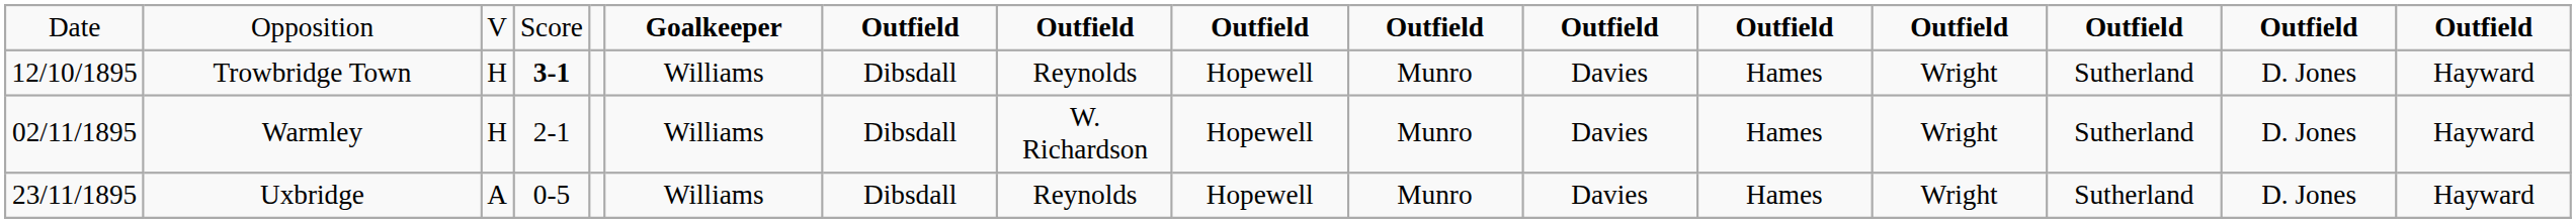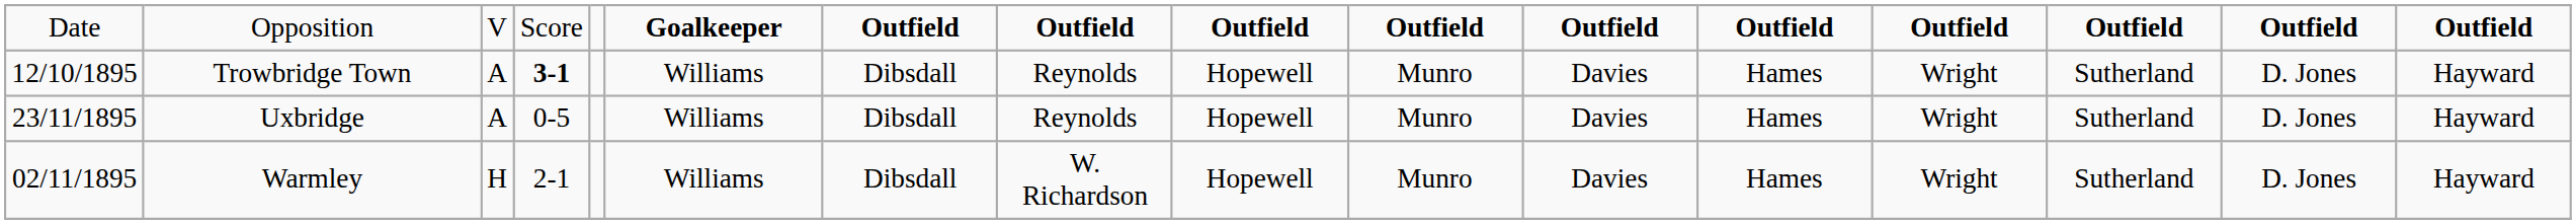Trowbridge Town | column 3: H -> A
rows swapped: Warmley <-> Uxbridge
